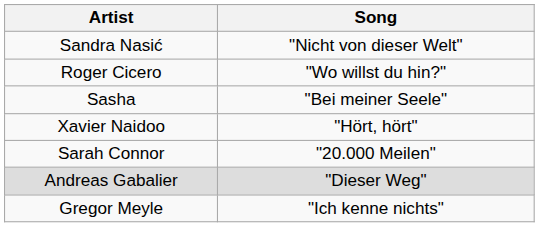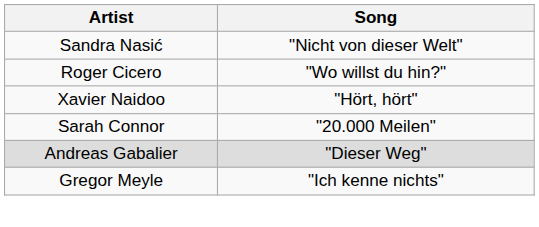- row: Sasha | "Bei meiner Seele"
